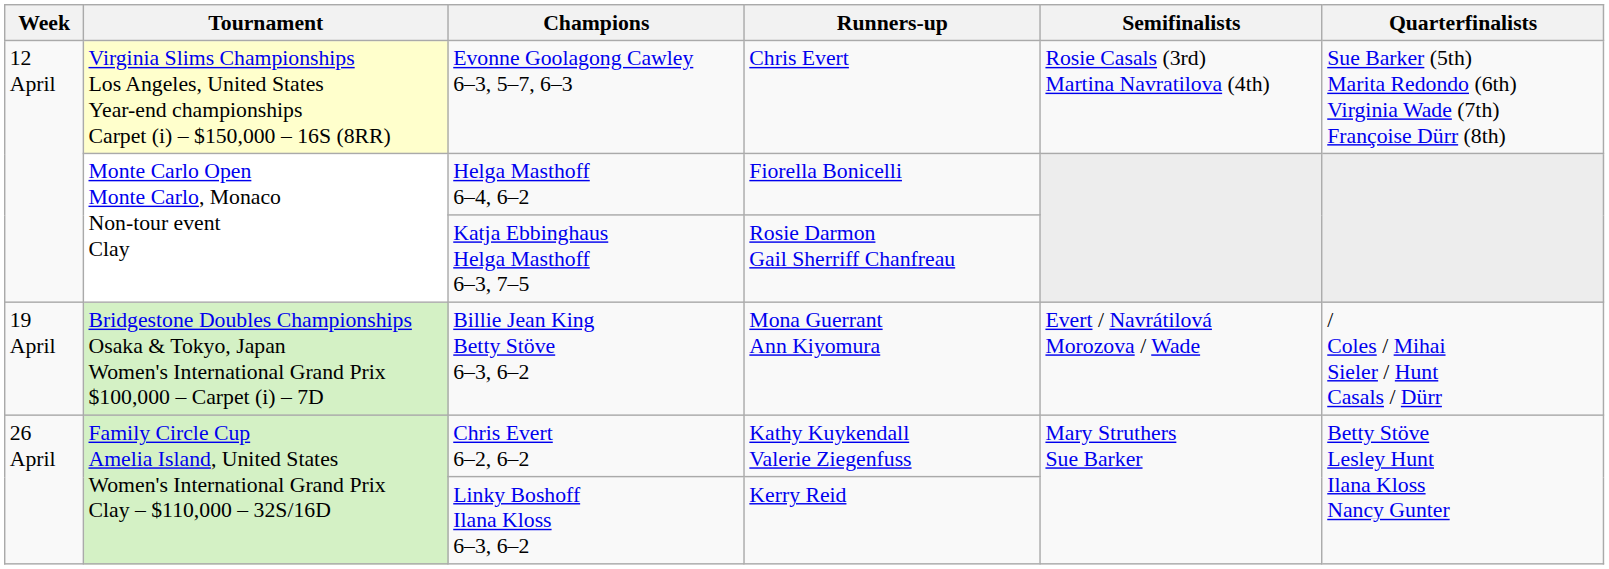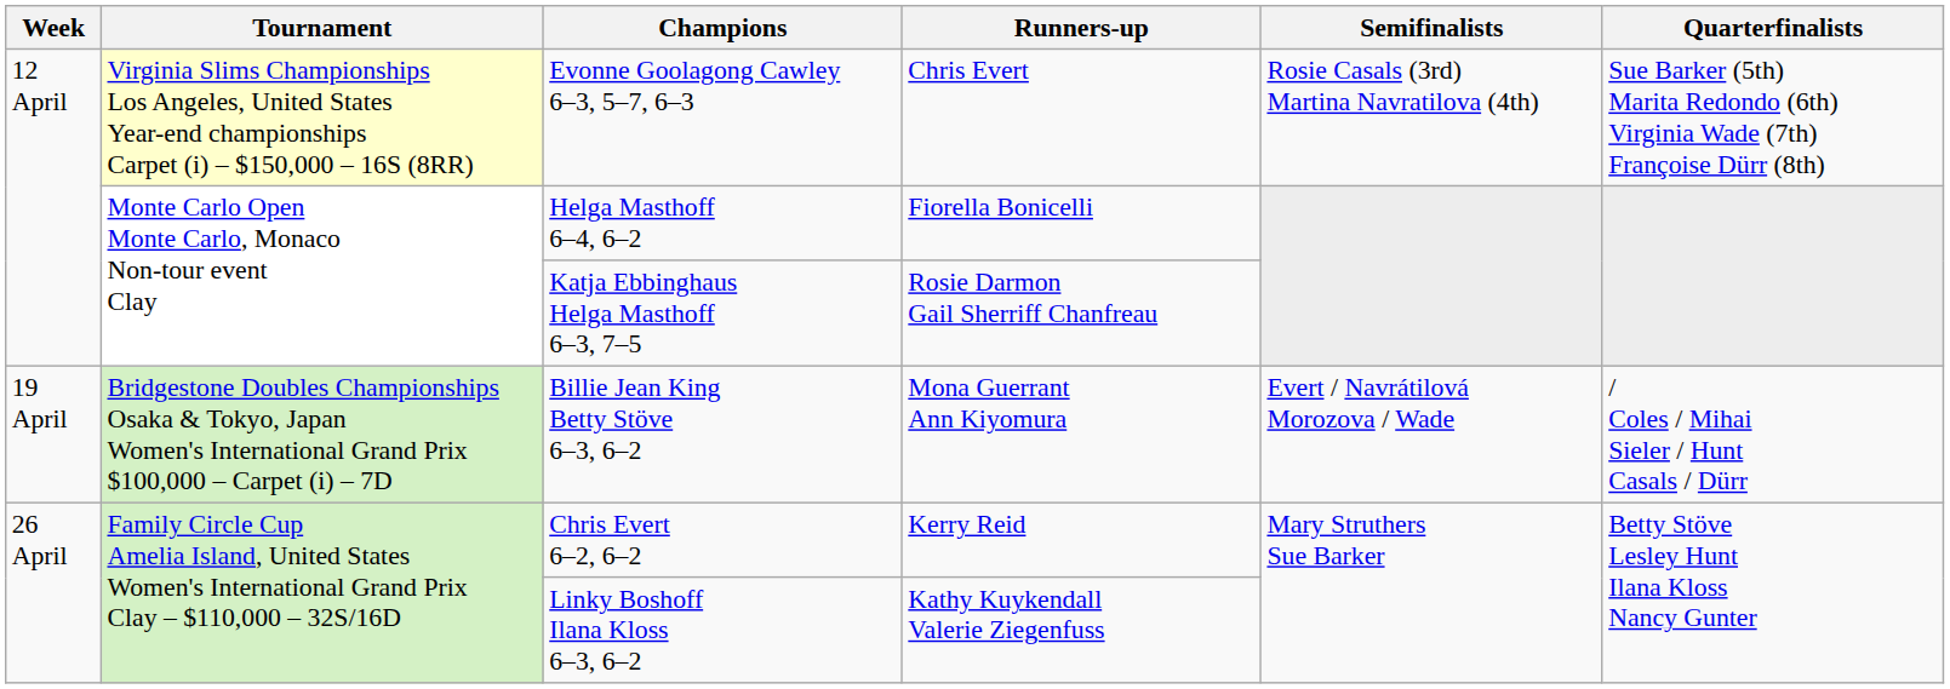Chris Evert 6–2, 6–2 | Runners-up: Kathy Kuykendall Valerie Ziegenfuss -> Kerry Reid
Linky Boshoff Ilana Kloss 6–3, 6–2 | Runners-up: Kerry Reid -> Kathy Kuykendall Valerie Ziegenfuss
